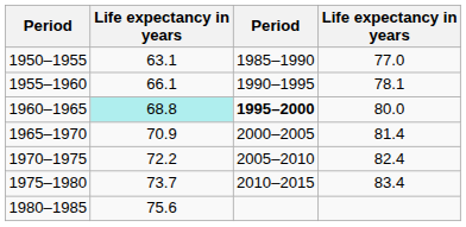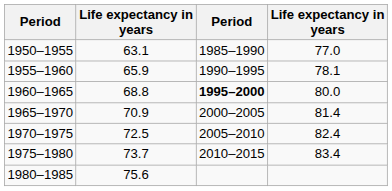1955–1960 | column 2: 66.1 -> 65.9
1960–1965 | column 2: paleturquoise background -> no background
1970–1975 | column 2: 72.2 -> 72.5
